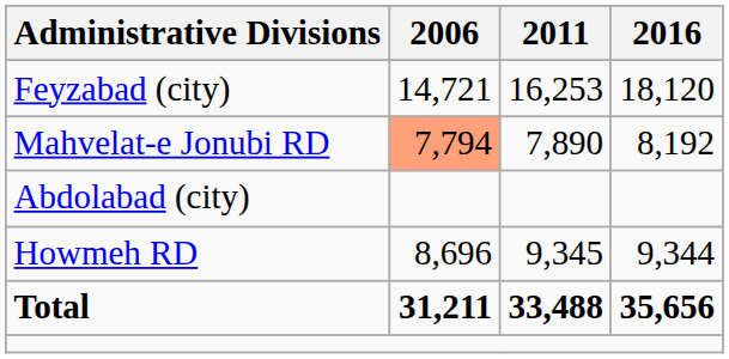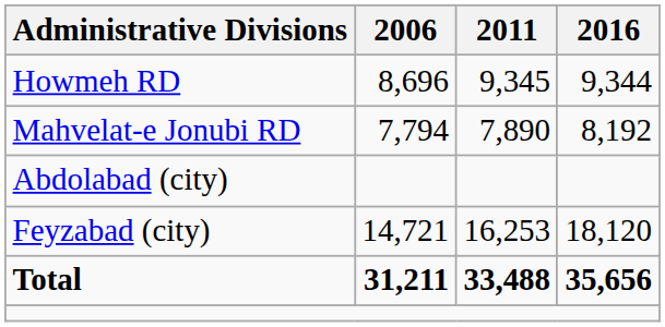rows swapped: Howmeh RD <-> Feyzabad (city)
Mahvelat-e Jonubi RD | 2006: lightsalmon background -> no background
